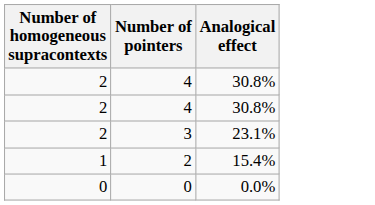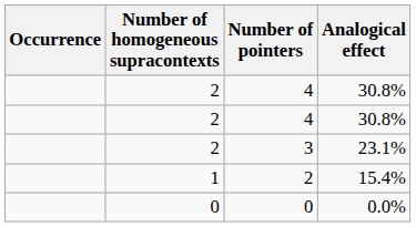+ column: Occurrence
